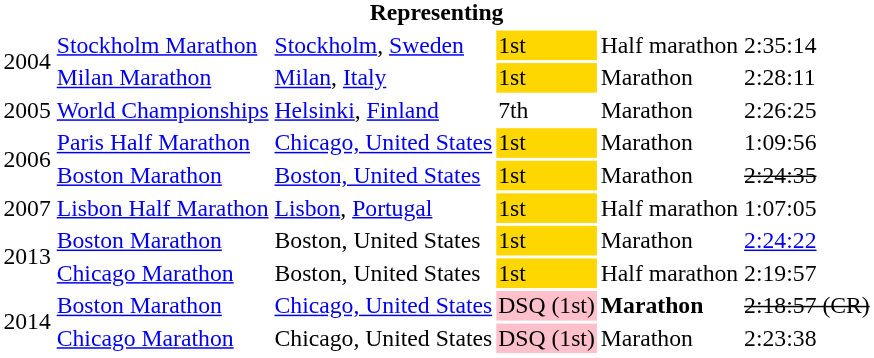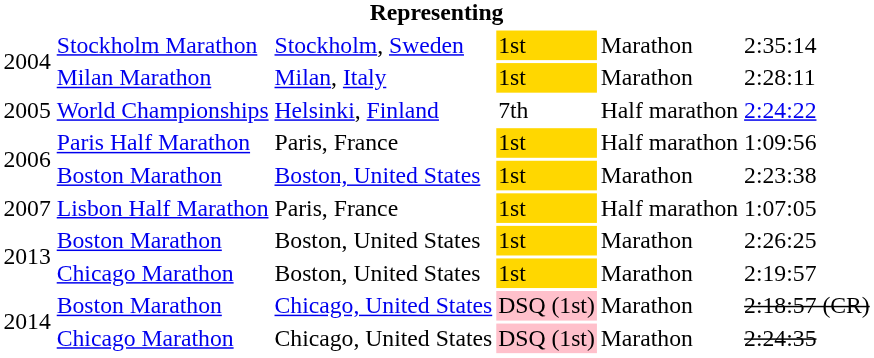Stockholm Marathon | column 5: Half marathon -> Marathon
World Championships | column 5: Marathon -> Half marathon
World Championships | column 6: 2:26:25 -> 2:24:22
Paris Half Marathon | column 3: Chicago, United States -> Paris, France
Paris Half Marathon | column 5: Marathon -> Half marathon
2006 / Boston Marathon | column 6: 2:24:35 -> 2:23:38
Lisbon Half Marathon | column 3: Lisbon, Portugal -> Paris, France
2013 / Boston Marathon | column 6: 2:24:22 -> 2:26:25
2013 / Chicago Marathon | column 5: Half marathon -> Marathon
2014 / Boston Marathon | column 5: bold -> normal
2014 / Chicago Marathon | column 6: 2:23:38 -> 2:24:35
